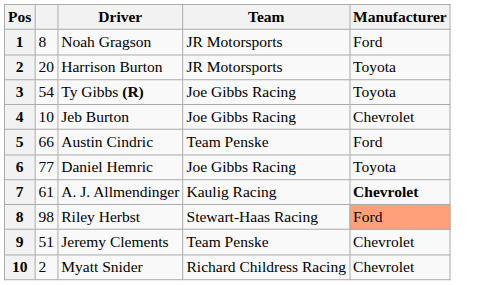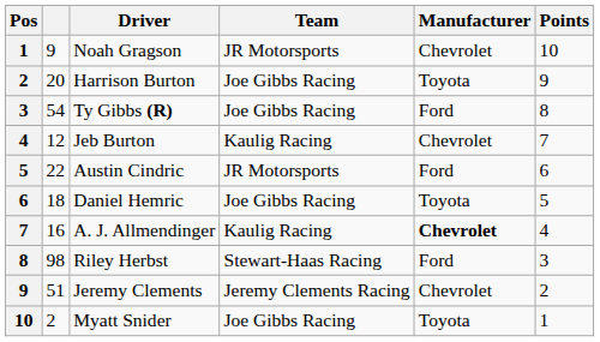+ column: Points | 10 | 9 | 8 | 7 | 6 | 5 | 4 | 3 | 2 | 1
Noah Gragson | column 2: 8 -> 9
Noah Gragson | Manufacturer: Ford -> Chevrolet
Harrison Burton | Team: JR Motorsports -> Joe Gibbs Racing
Ty Gibbs (R) | Manufacturer: Toyota -> Ford
Jeb Burton | column 2: 10 -> 12
Jeb Burton | Team: Joe Gibbs Racing -> Kaulig Racing
Austin Cindric | column 2: 66 -> 22
Austin Cindric | Team: Team Penske -> JR Motorsports
Daniel Hemric | column 2: 77 -> 18
A. J. Allmendinger | column 2: 61 -> 16
Riley Herbst | Manufacturer: lightsalmon background -> no background
Jeremy Clements | Team: Team Penske -> Jeremy Clements Racing
Myatt Snider | Team: Richard Childress Racing -> Joe Gibbs Racing
Myatt Snider | Manufacturer: Chevrolet -> Toyota
